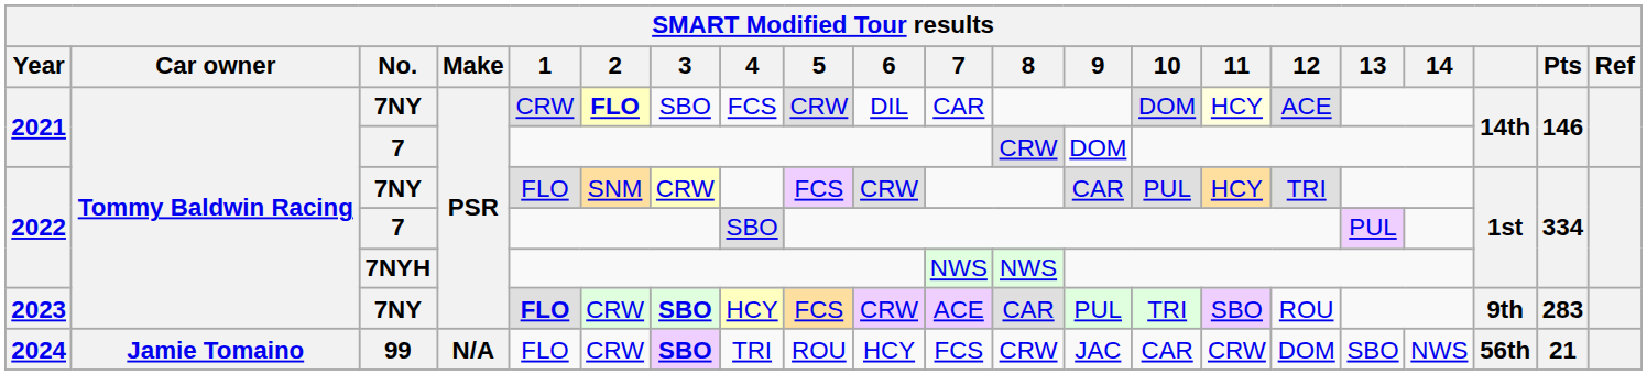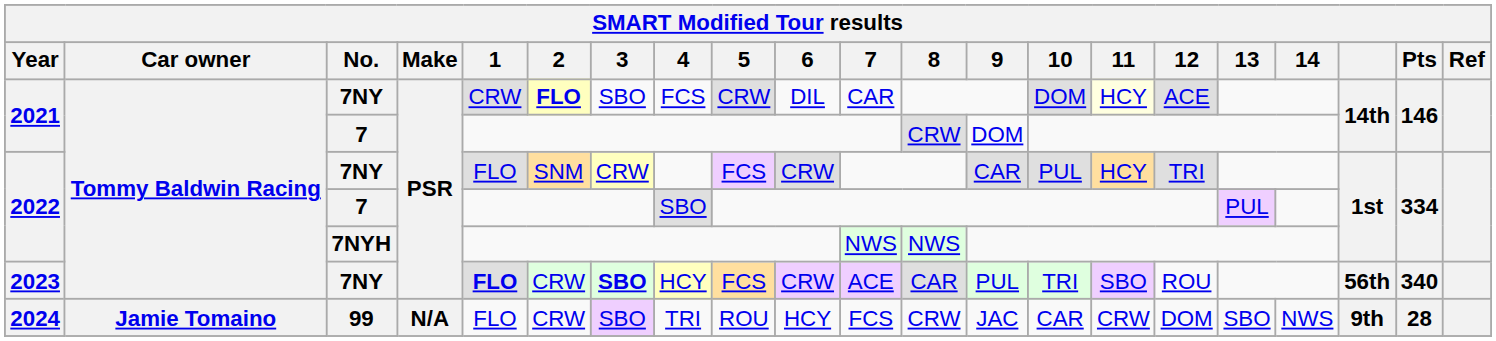2023 | column 19: 9th -> 56th
2023 | Pts: 283 -> 340
2024 | 3: bold -> normal
2024 | column 19: 56th -> 9th
2024 | Pts: 21 -> 28
